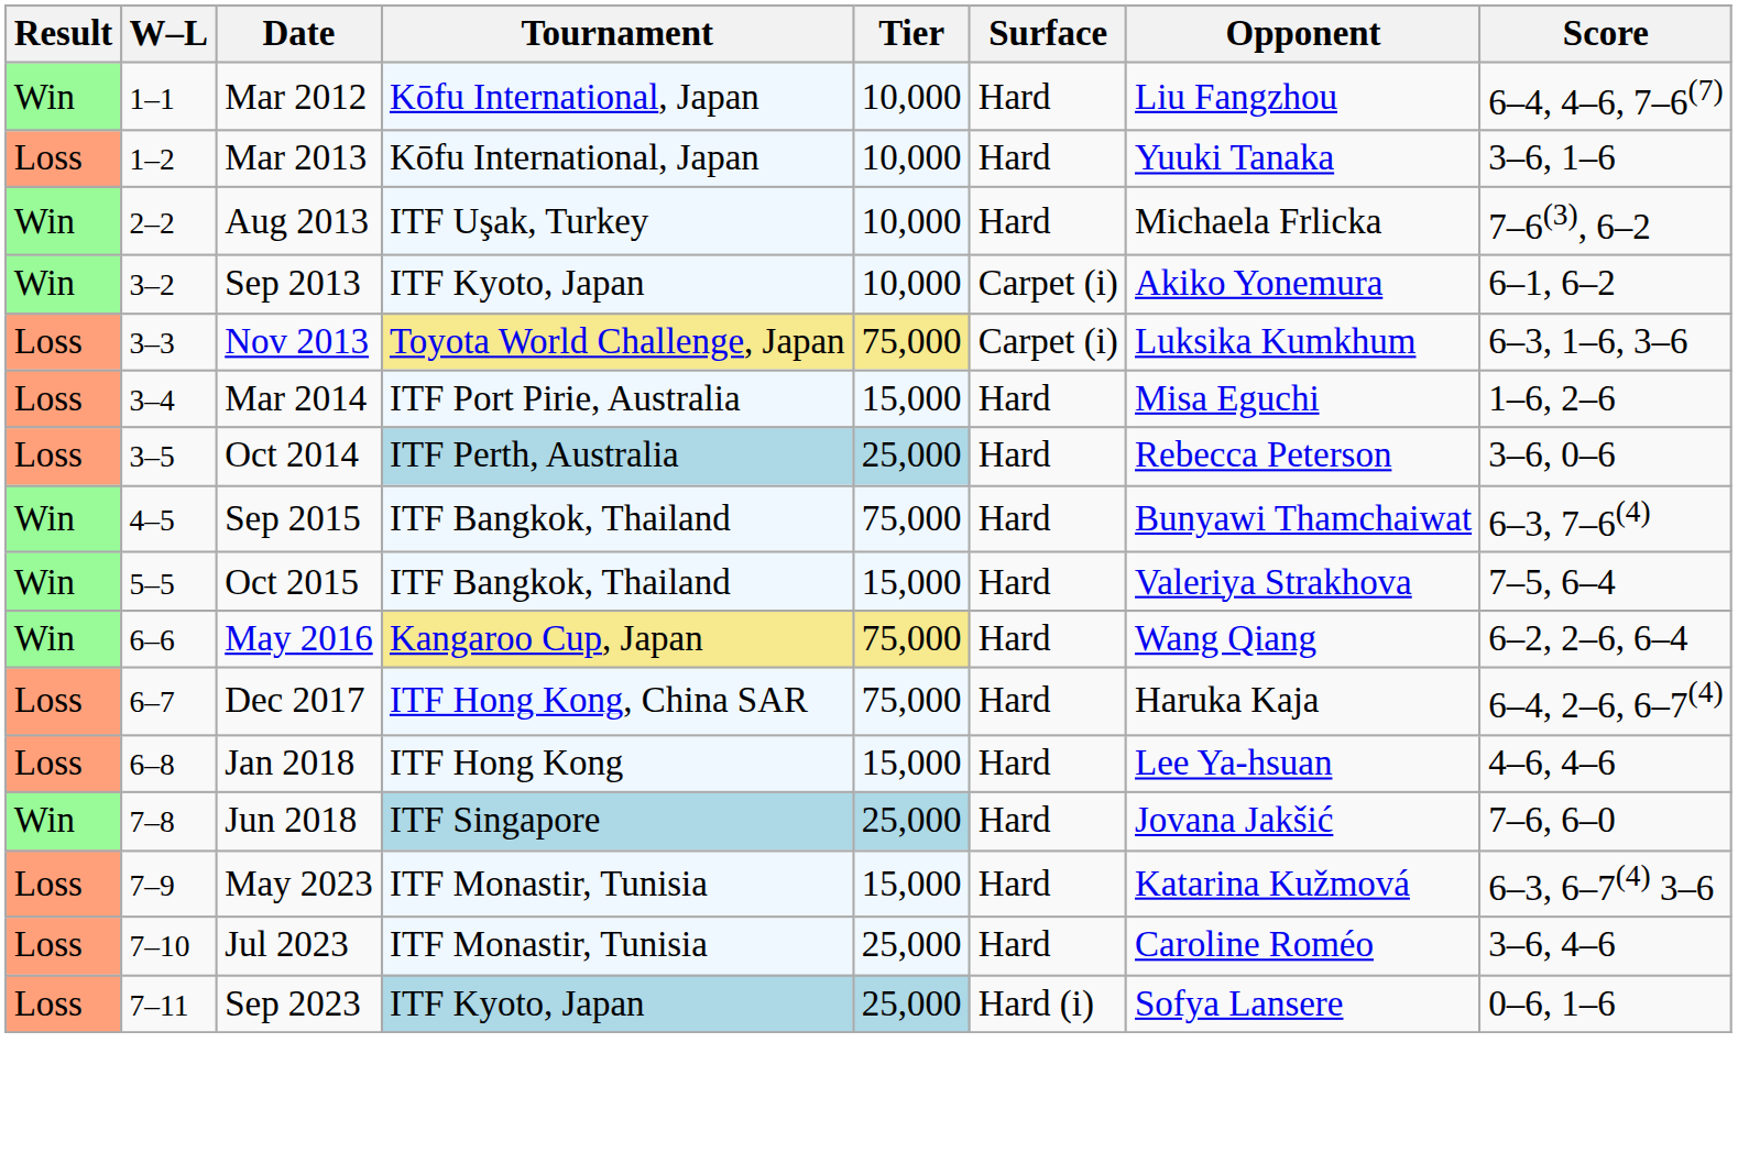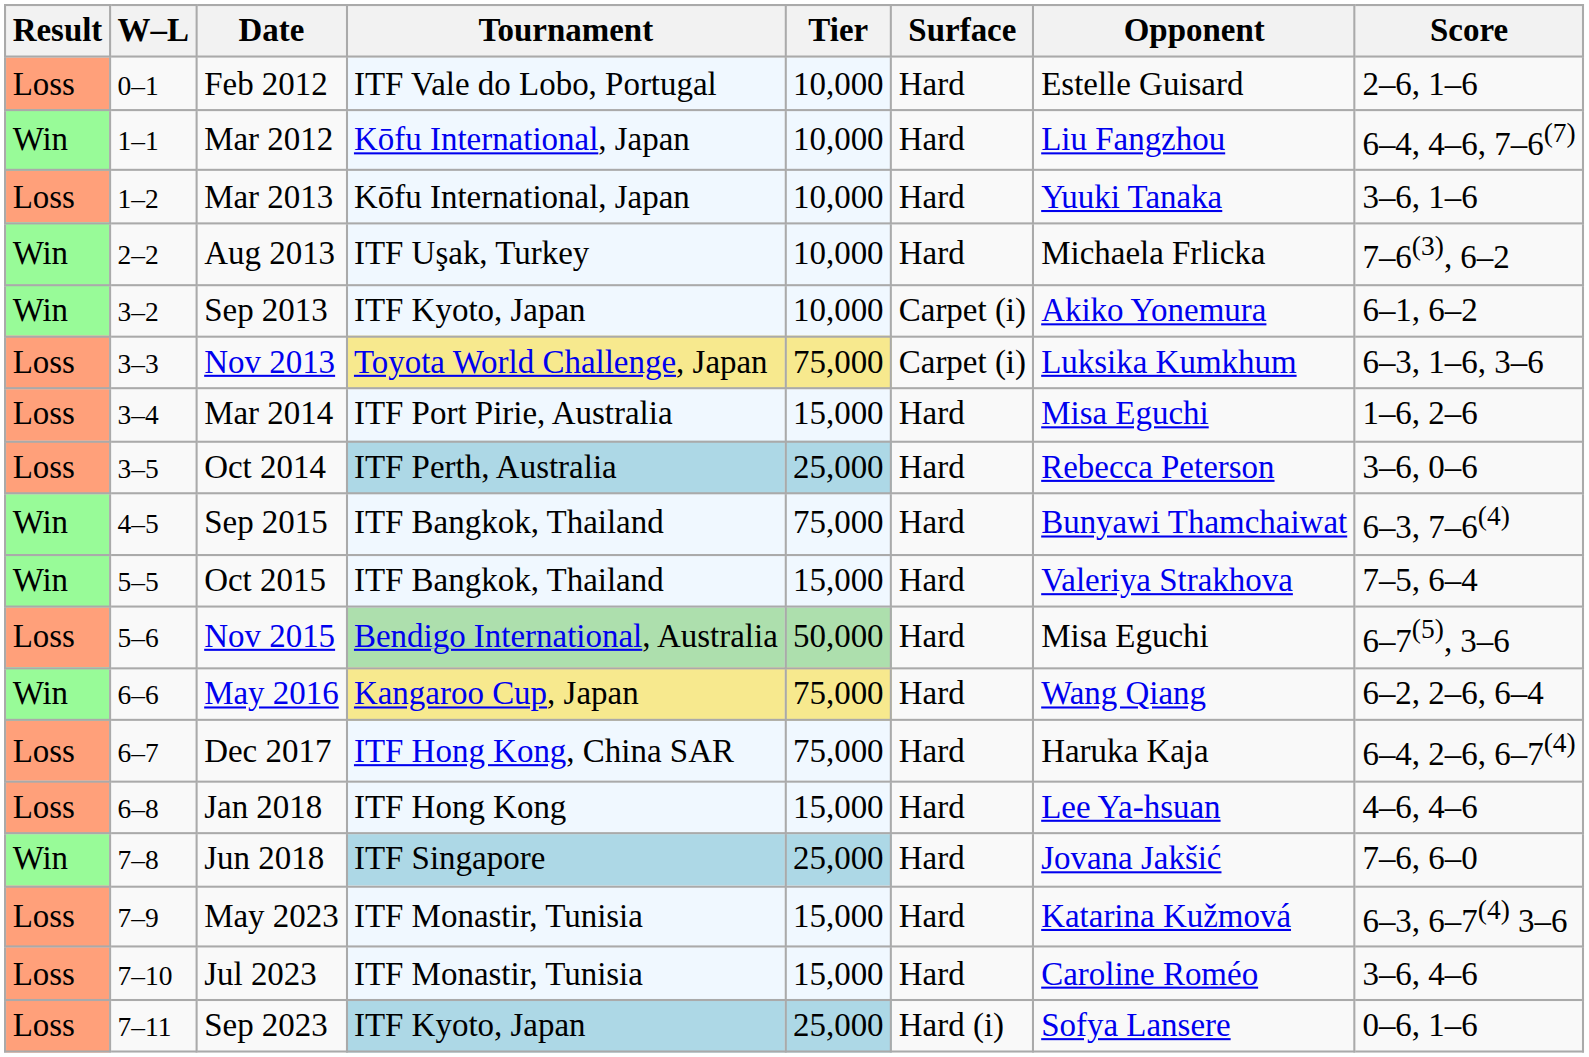+ row: Loss | 0–1 | Feb 2012 | ITF Vale do Lobo, Portugal | 10,000 | Hard | Estelle Guisard | 2–6, 1–6
+ row: Loss | 5–6 | Nov 2015 | Bendigo International, Australia | 50,000 | Hard | Misa Eguchi | 6–7(5), 3–6
Jul 2023 | Tier: 25,000 -> 15,000
